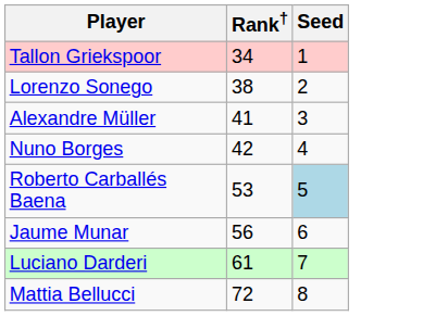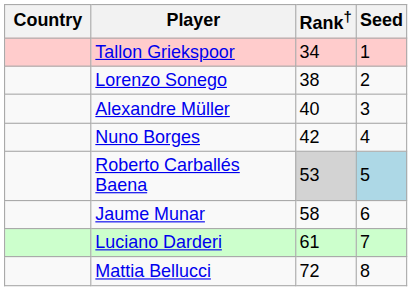+ column: Country
Alexandre Müller | Rank†: 41 -> 40
Roberto Carballés Baena | Rank†: no background -> lightgrey background
Jaume Munar | Rank†: 56 -> 58
